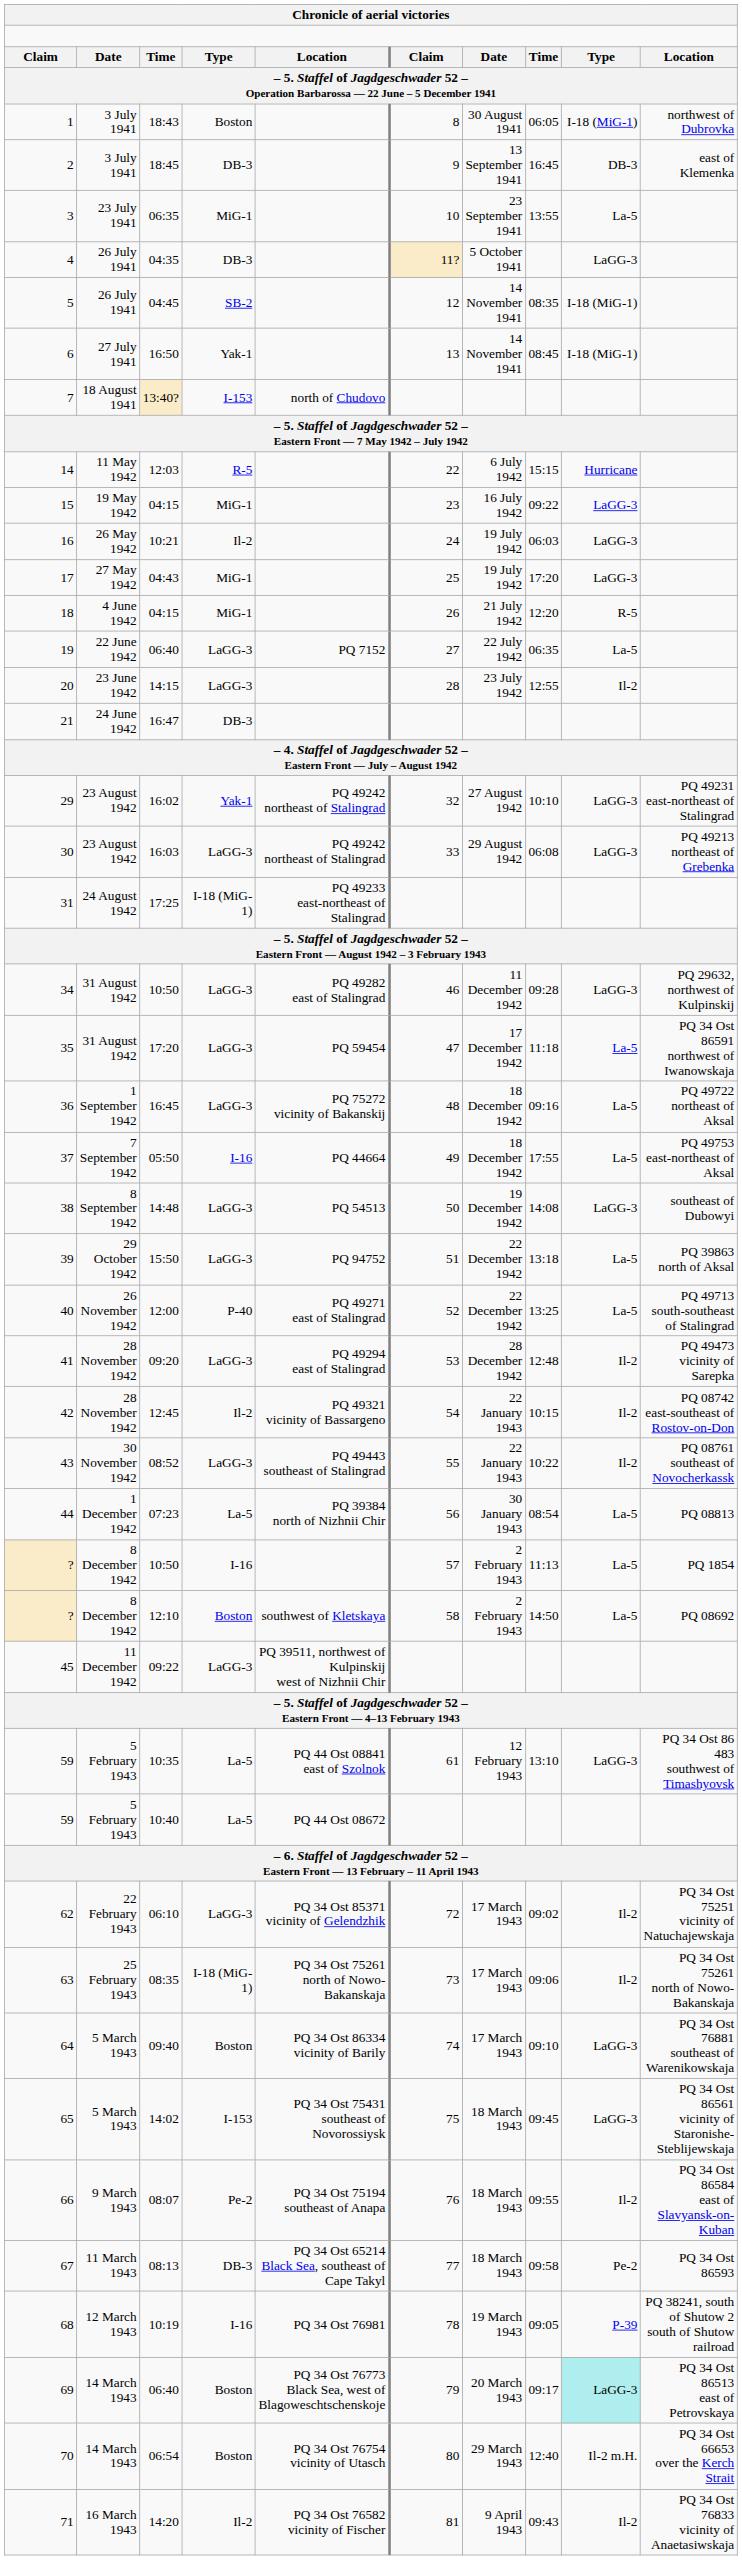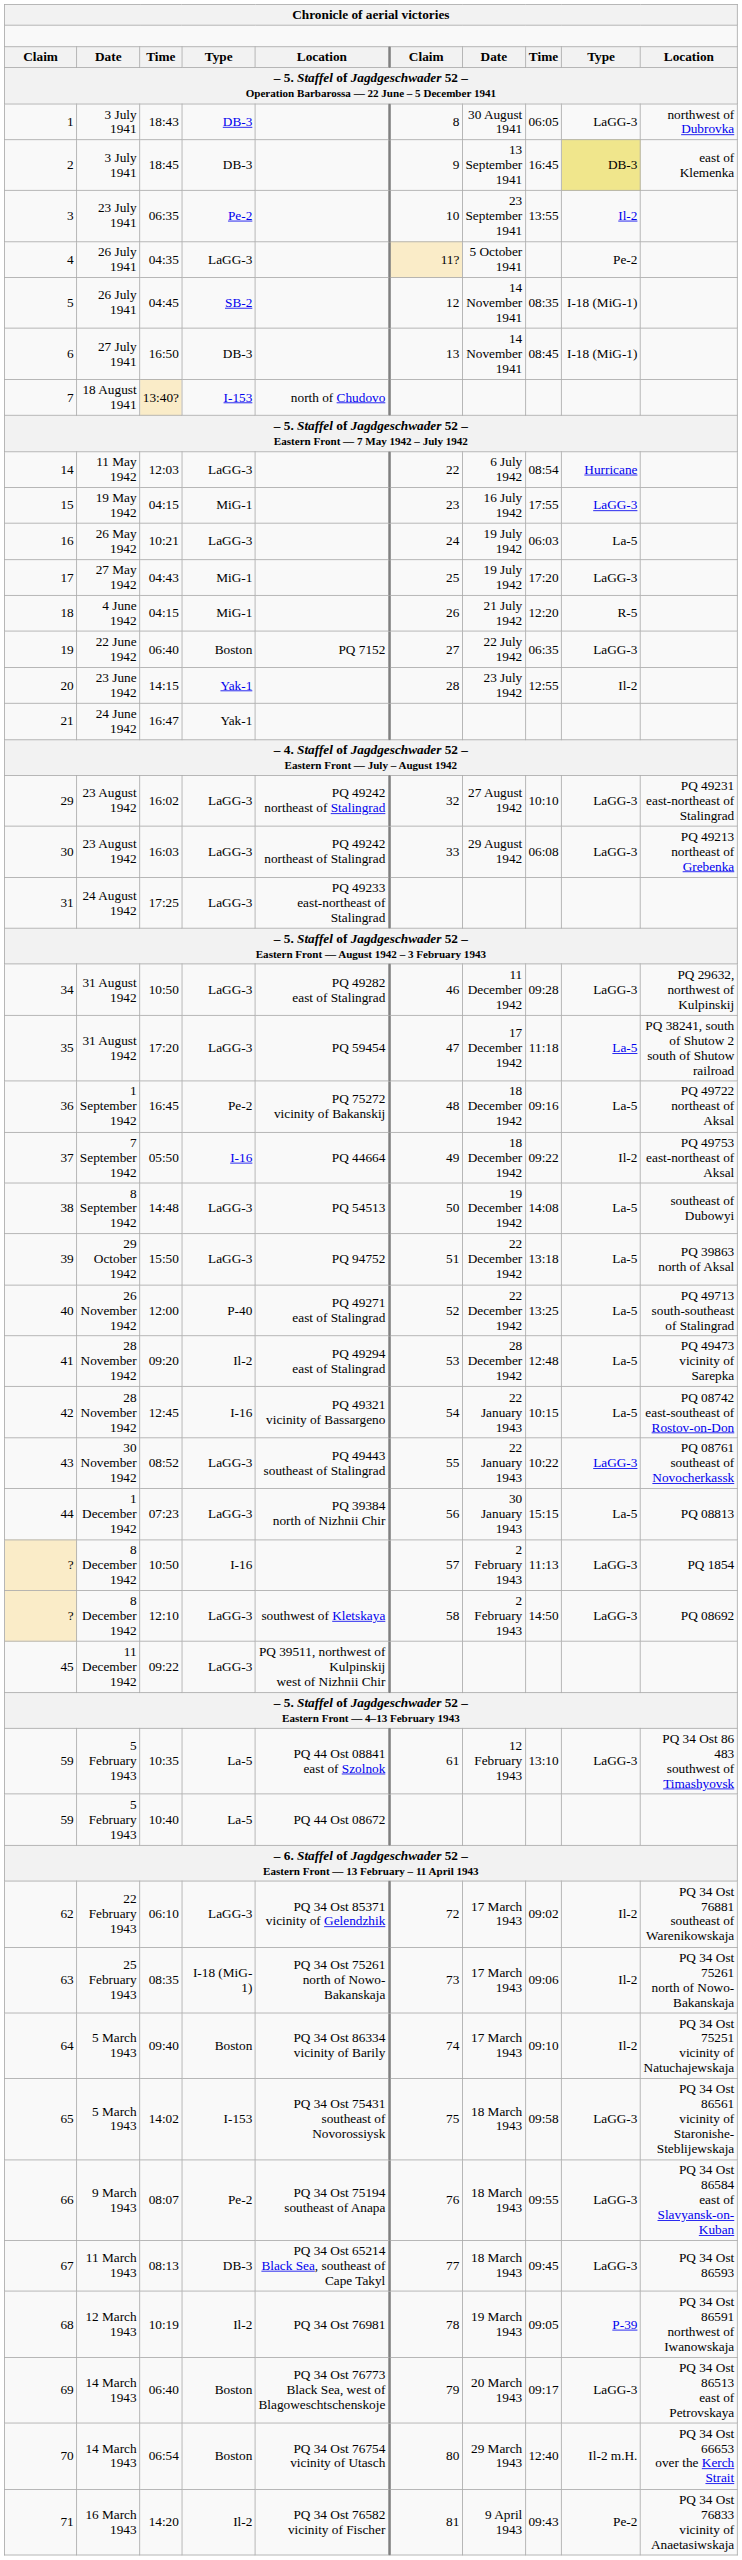1 | column 4: Boston -> DB-3
1 | column 9: I-18 (MiG-1) -> LaGG-3
2 | column 9: no background -> khaki background
3 | column 4: MiG-1 -> Pe-2
3 | column 9: La-5 -> Il-2
4 | column 4: DB-3 -> LaGG-3
4 | column 9: LaGG-3 -> Pe-2
6 | column 4: Yak-1 -> DB-3
14 | column 4: R-5 -> LaGG-3
14 | column 8: 15:15 -> 08:54
15 | column 8: 09:22 -> 17:55
16 | column 4: Il-2 -> LaGG-3
16 | column 9: LaGG-3 -> La-5
19 | column 4: LaGG-3 -> Boston
19 | column 9: La-5 -> LaGG-3
20 | column 4: LaGG-3 -> Yak-1
21 | column 4: DB-3 -> Yak-1
29 | column 4: Yak-1 -> LaGG-3
31 | column 4: I-18 (MiG-1) -> LaGG-3
35 | column 10: PQ 34 Ost 86591 northwest of Iwanowskaja -> PQ 38241, south of Shutow 2 south of Shutow railroad
36 | column 4: LaGG-3 -> Pe-2
37 | column 8: 17:55 -> 09:22
37 | column 9: La-5 -> Il-2
38 | column 9: LaGG-3 -> La-5
41 | column 4: LaGG-3 -> Il-2
41 | column 9: Il-2 -> La-5
42 | column 4: Il-2 -> I-16
42 | column 9: Il-2 -> La-5
43 | column 9: Il-2 -> LaGG-3
44 | column 4: La-5 -> LaGG-3
44 | column 8: 08:54 -> 15:15
? / 10:50 | column 9: La-5 -> LaGG-3
? / 12:10 | column 4: Boston -> LaGG-3
? / 12:10 | column 9: La-5 -> LaGG-3
62 | column 10: PQ 34 Ost 75251 vicinity of Natuchajewskaja -> PQ 34 Ost 76881 southeast of Warenikowskaja
64 | column 9: LaGG-3 -> Il-2
64 | column 10: PQ 34 Ost 76881 southeast of Warenikowskaja -> PQ 34 Ost 75251 vicinity of Natuchajewskaja
65 | column 8: 09:45 -> 09:58
66 | column 9: Il-2 -> LaGG-3
67 | column 8: 09:58 -> 09:45
67 | column 9: Pe-2 -> LaGG-3
68 | column 4: I-16 -> Il-2
68 | column 10: PQ 38241, south of Shutow 2 south of Shutow railroad -> PQ 34 Ost 86591 northwest of Iwanowskaja
69 | column 9: paleturquoise background -> no background
71 | column 9: Il-2 -> Pe-2
